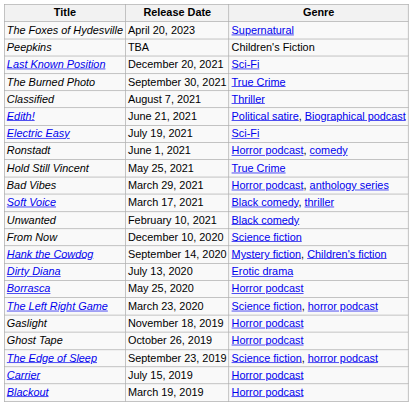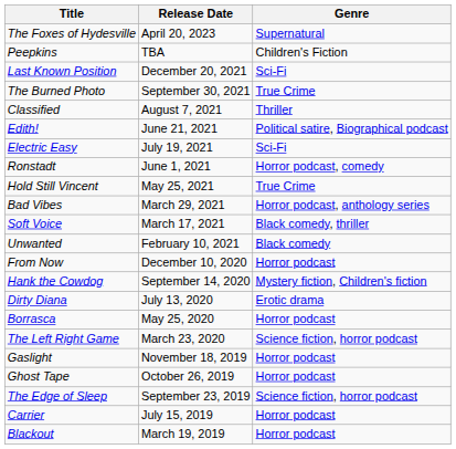From Now | Genre: Science fiction -> Horror podcast
